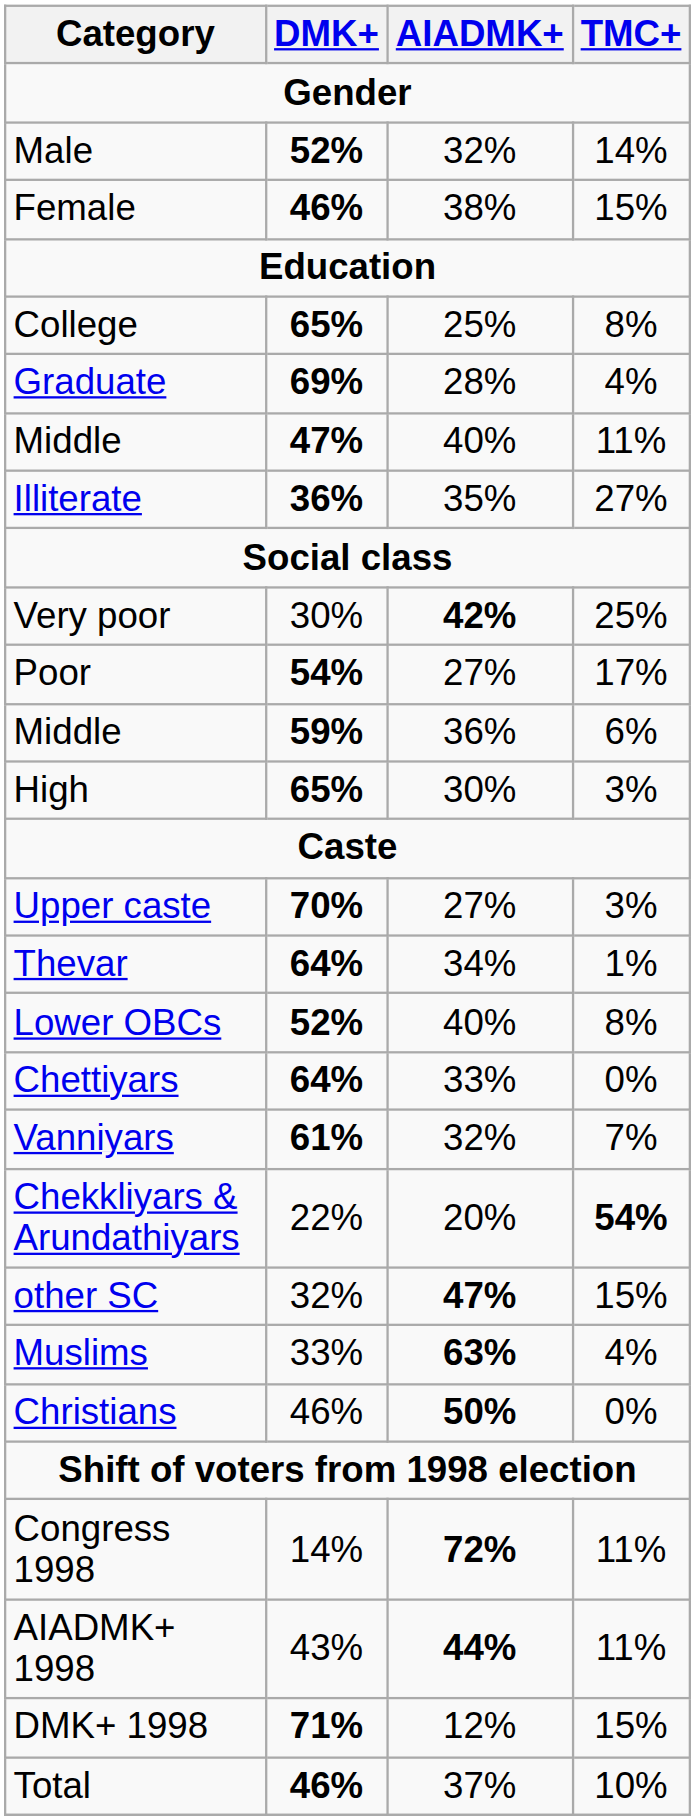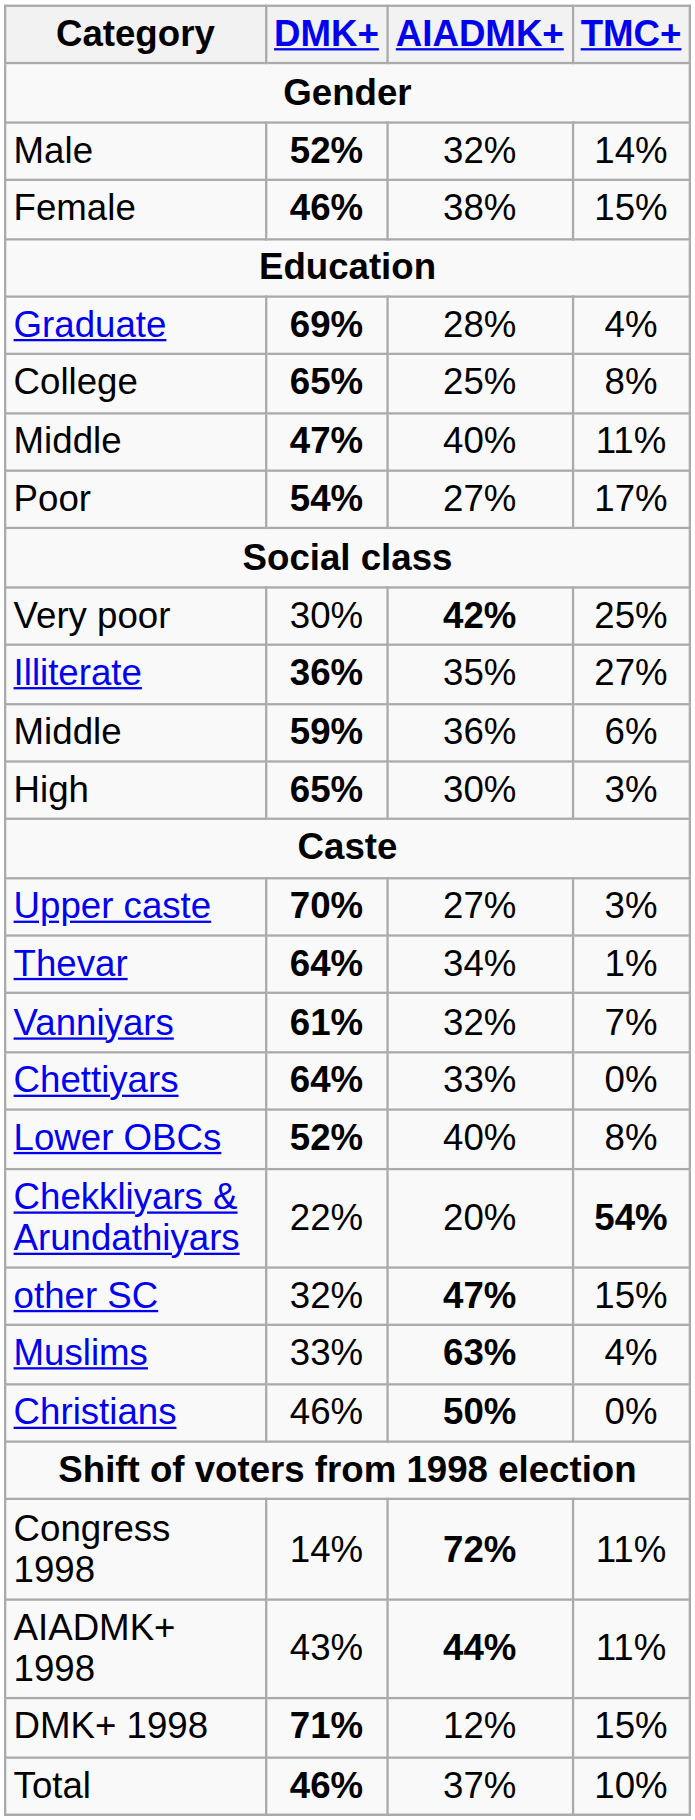rows swapped: Graduate <-> College
rows swapped: Illiterate <-> Poor
rows swapped: Vanniyars <-> Lower OBCs
